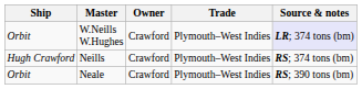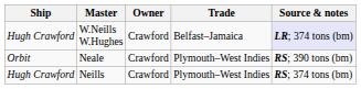W.Neills W.Hughes | Ship: Orbit -> Hugh Crawford
W.Neills W.Hughes | Trade: Plymouth–West Indies -> Belfast–Jamaica
rows swapped: Neills <-> Neale
